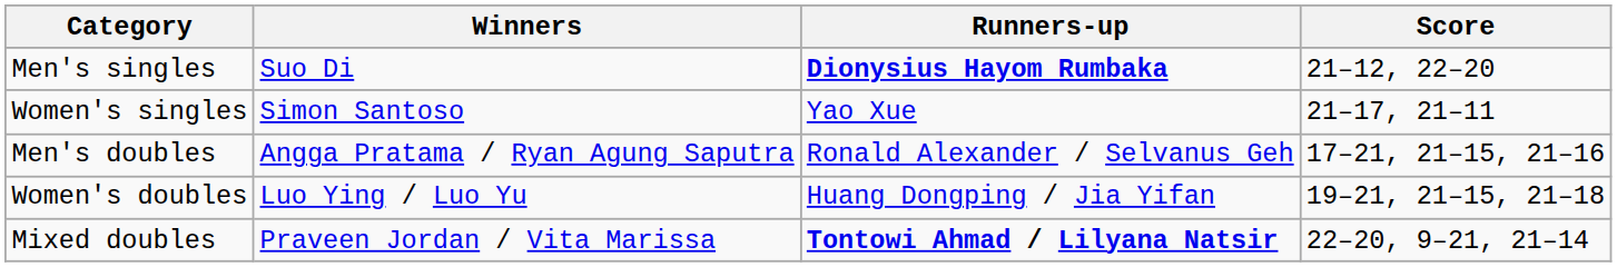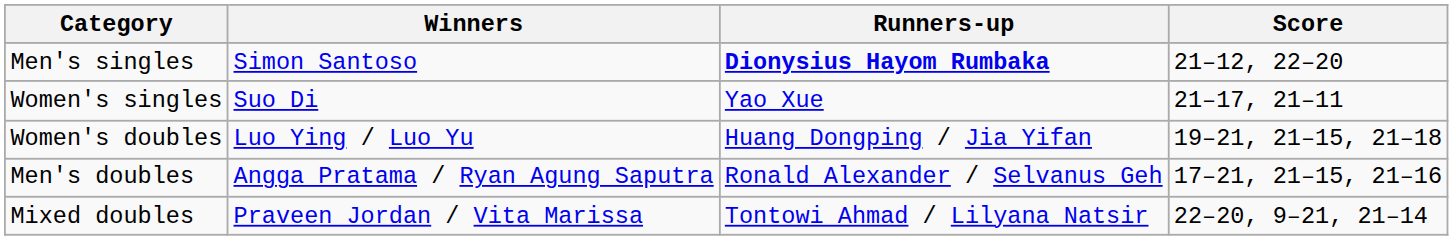Men's singles | Winners: Suo Di -> Simon Santoso
Women's singles | Winners: Simon Santoso -> Suo Di
rows swapped: Men's doubles <-> Women's doubles
Mixed doubles | Runners-up: bold -> normal
